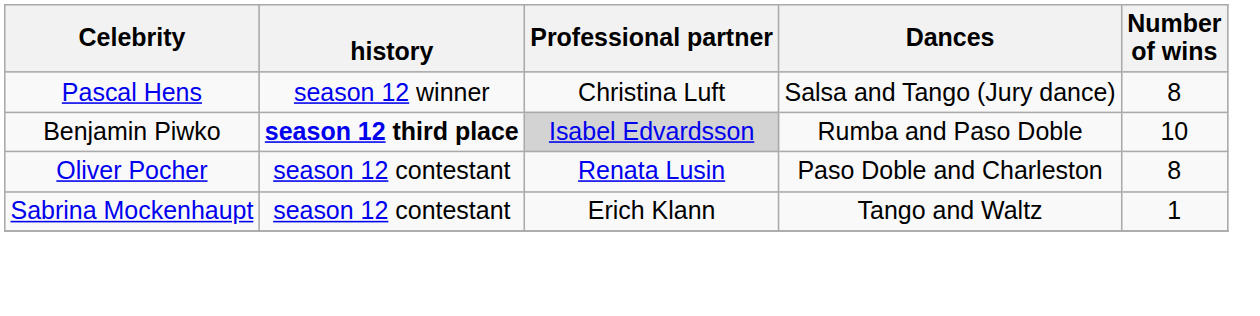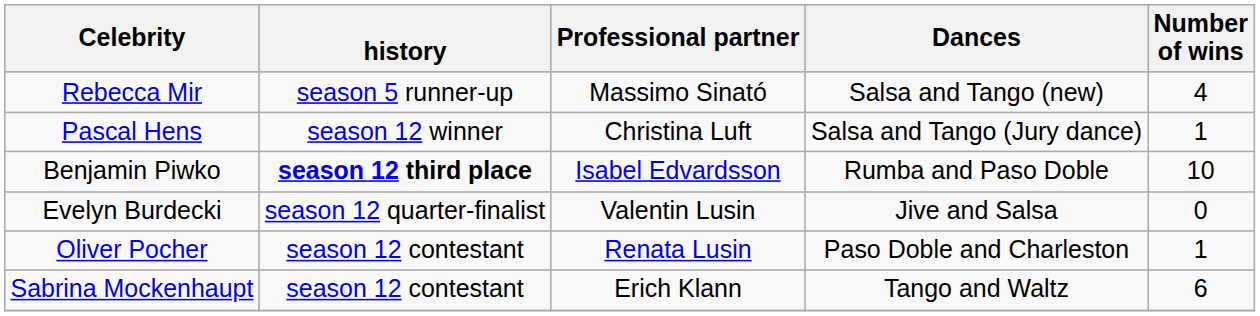+ row: Rebecca Mir | season 5 runner-up | Massimo Sinató | Salsa and Tango (new) | 4
Pascal Hens | Number of wins: 8 -> 1
Benjamin Piwko | Professional partner: lightgrey background -> no background
+ row: Evelyn Burdecki | season 12 quarter-finalist | Valentin Lusin | Jive and Salsa | 0
Oliver Pocher | Number of wins: 8 -> 1
Sabrina Mockenhaupt | Number of wins: 1 -> 6
